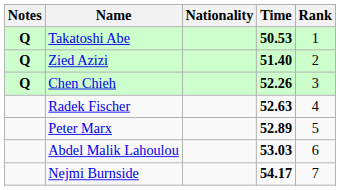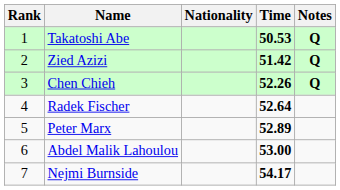columns swapped: Rank <-> Notes
Zied Azizi | Time: 51.40 -> 51.42
Radek Fischer | Time: 52.63 -> 52.64
Abdel Malik Lahoulou | Time: 53.03 -> 53.00
